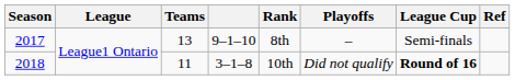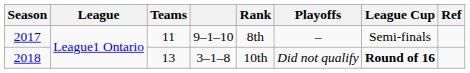2017 | Teams: 13 -> 11
2018 | Teams: 11 -> 13
